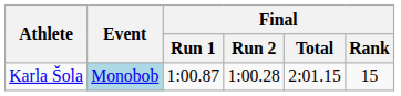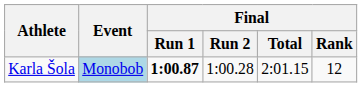Karla Šola | Final / Run 1: normal -> bold
Karla Šola | Final / Rank: 15 -> 12
